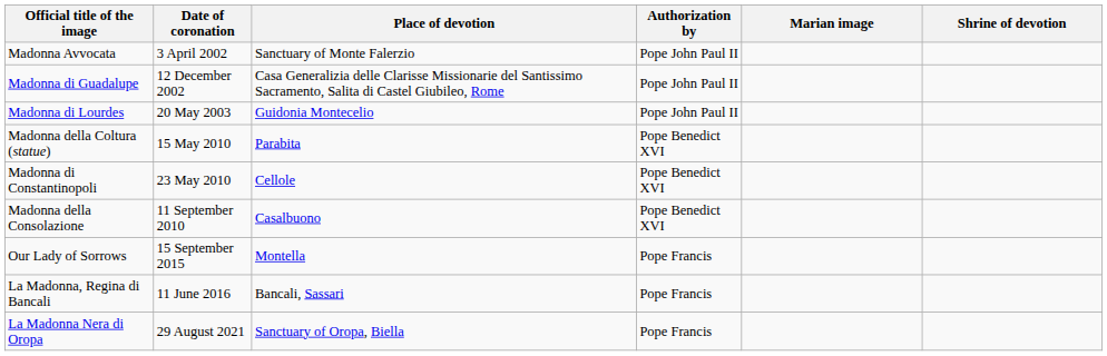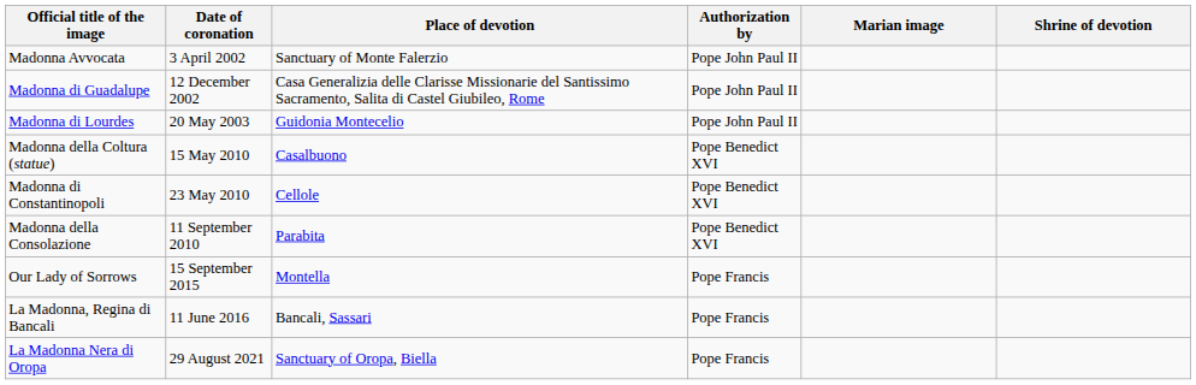Madonna della Coltura (statue) | Place of devotion: Parabita -> Casalbuono
Madonna della Consolazione | Place of devotion: Casalbuono -> Parabita
